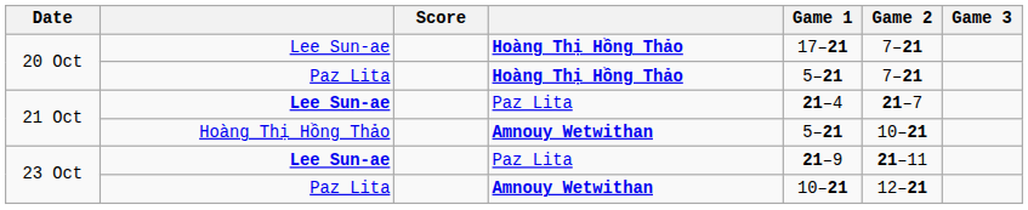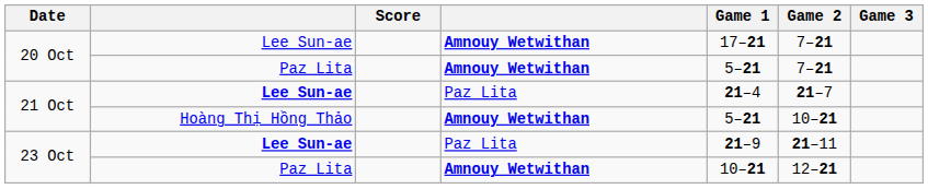20 Oct / Lee Sun-ae | column 4: Hoàng Thị Hồng Thảo -> Amnouy Wetwithan
20 Oct / Paz Lita | column 4: Hoàng Thị Hồng Thảo -> Amnouy Wetwithan
